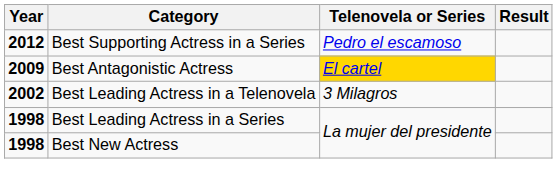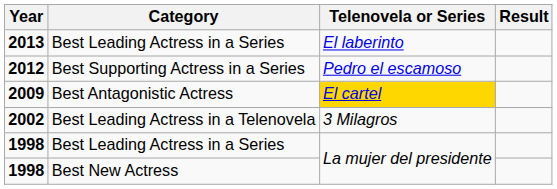+ row: 2013 | Best Leading Actress in a Series | El laberinto
